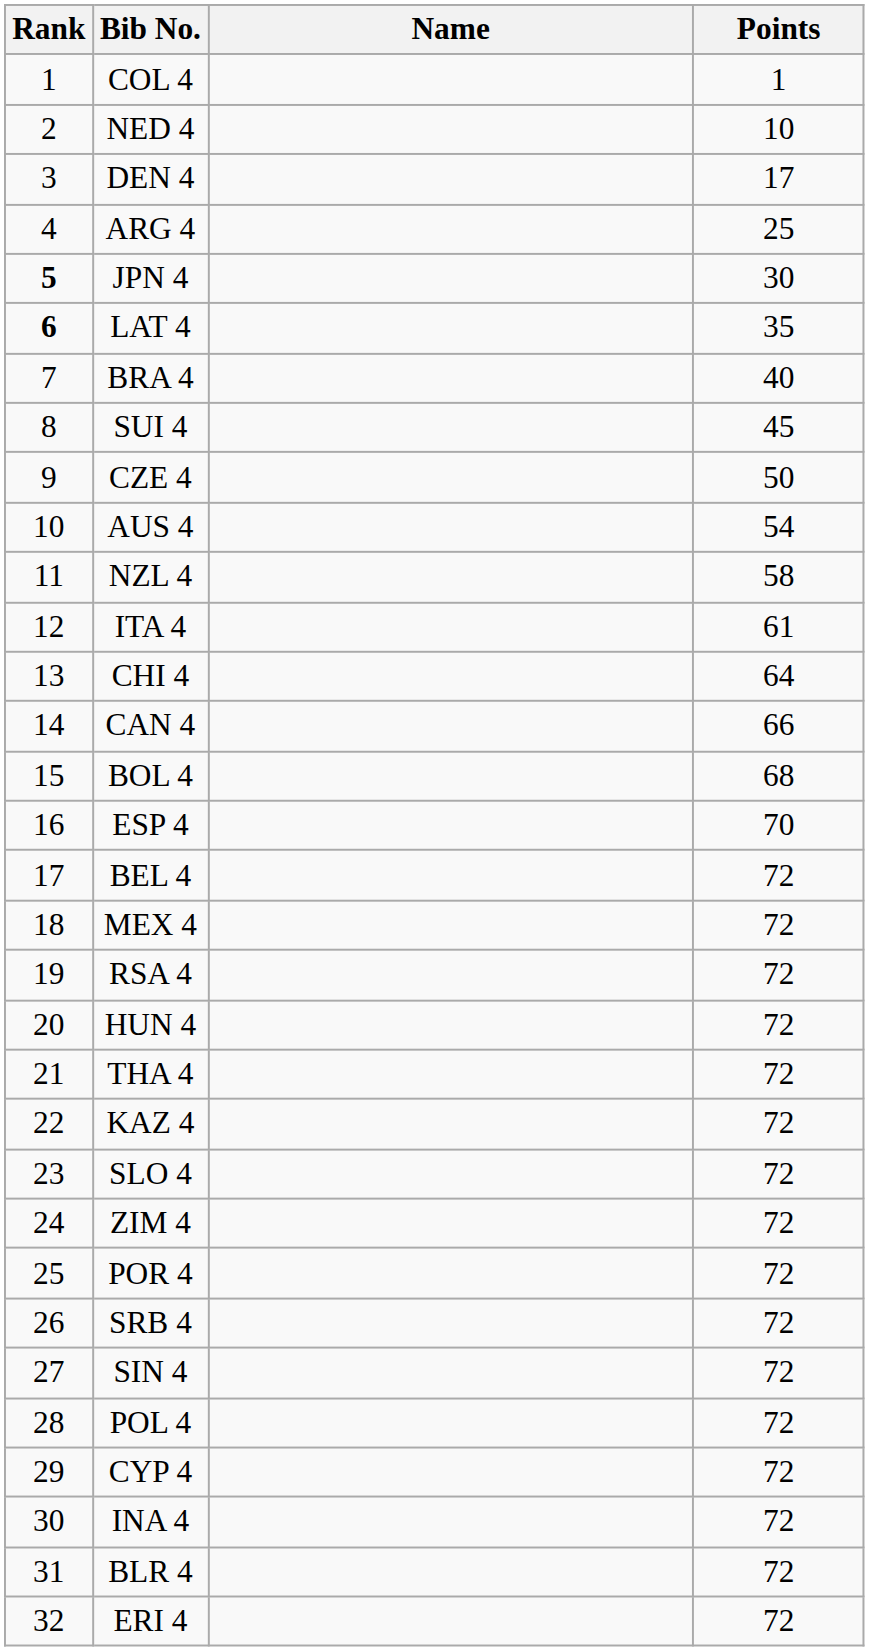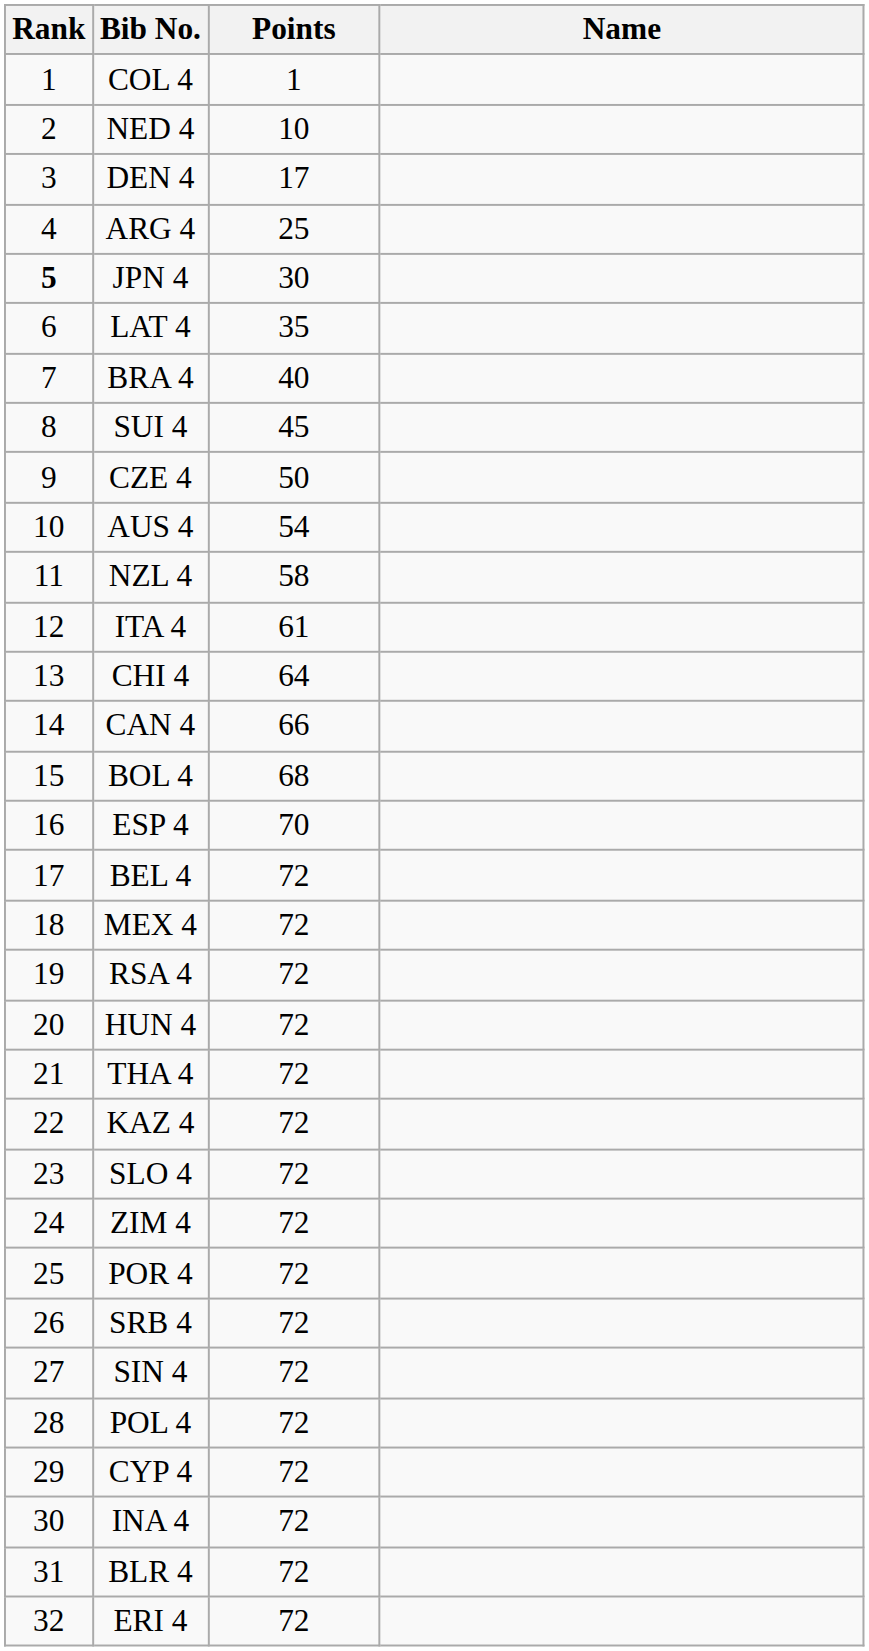columns swapped: Name <-> Points
LAT 4 | Rank: bold -> normal
